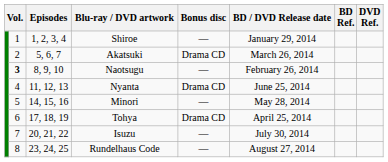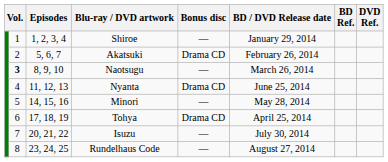Akatsuki | BD / DVD Release date: March 26, 2014 -> February 26, 2014
Naotsugu | BD / DVD Release date: February 26, 2014 -> March 26, 2014
